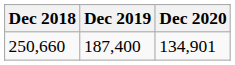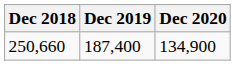250,660 | Dec 2020: 134,901 -> 134,900
